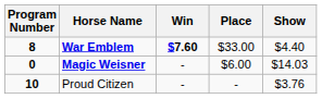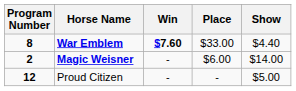Magic Weisner | Program Number: 0 -> 2
Magic Weisner | Show: $14.03 -> $14.00
Proud Citizen | Program Number: 10 -> 12
Proud Citizen | Show: $3.76 -> $5.00
